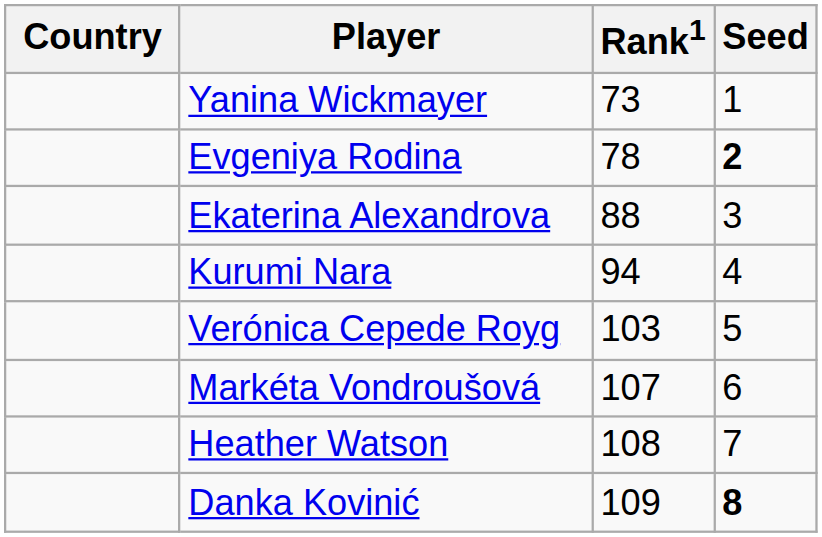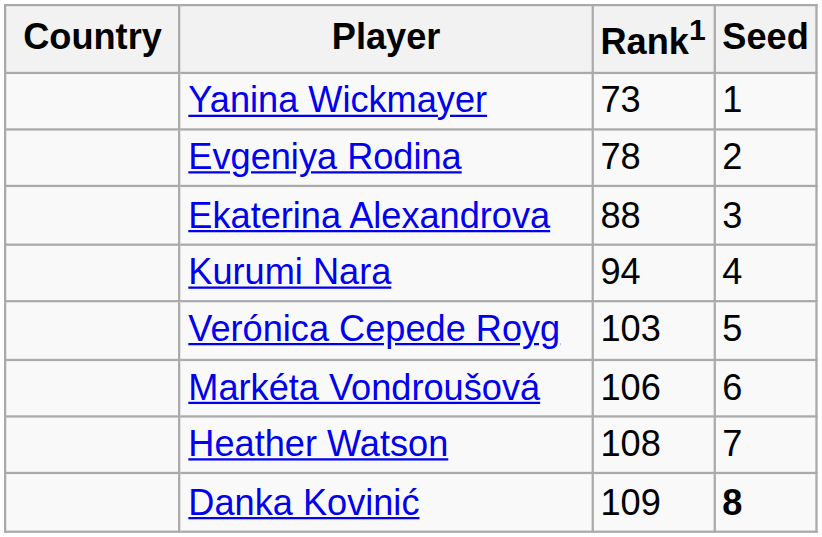Evgeniya Rodina | Seed: bold -> normal
Markéta Vondroušová | Rank1: 107 -> 106
